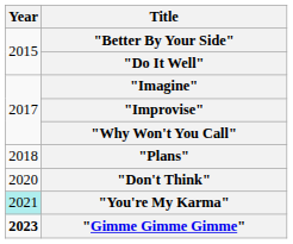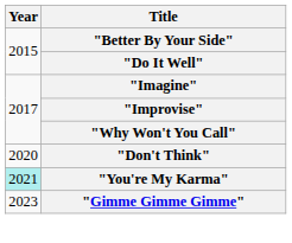- row: 2018 | "Plans"
"Gimme Gimme Gimme" | Year: bold -> normal
